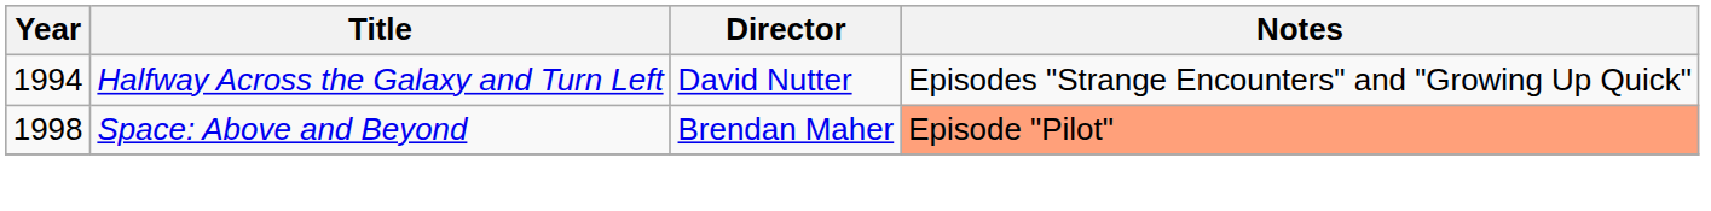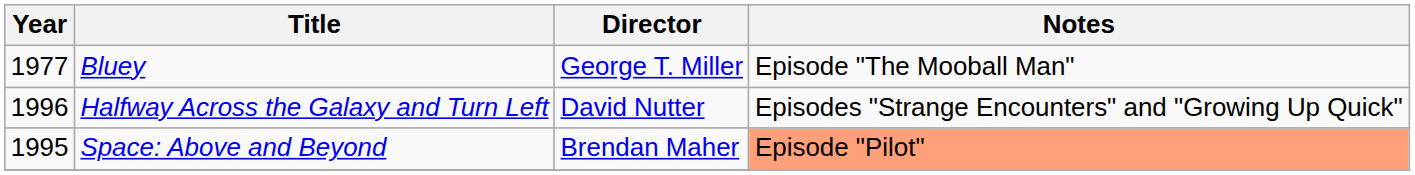+ row: 1977 | Bluey | George T. Miller | Episode "The Mooball Man"
Halfway Across the Galaxy and Turn Left | Year: 1994 -> 1996
Space: Above and Beyond | Year: 1998 -> 1995
